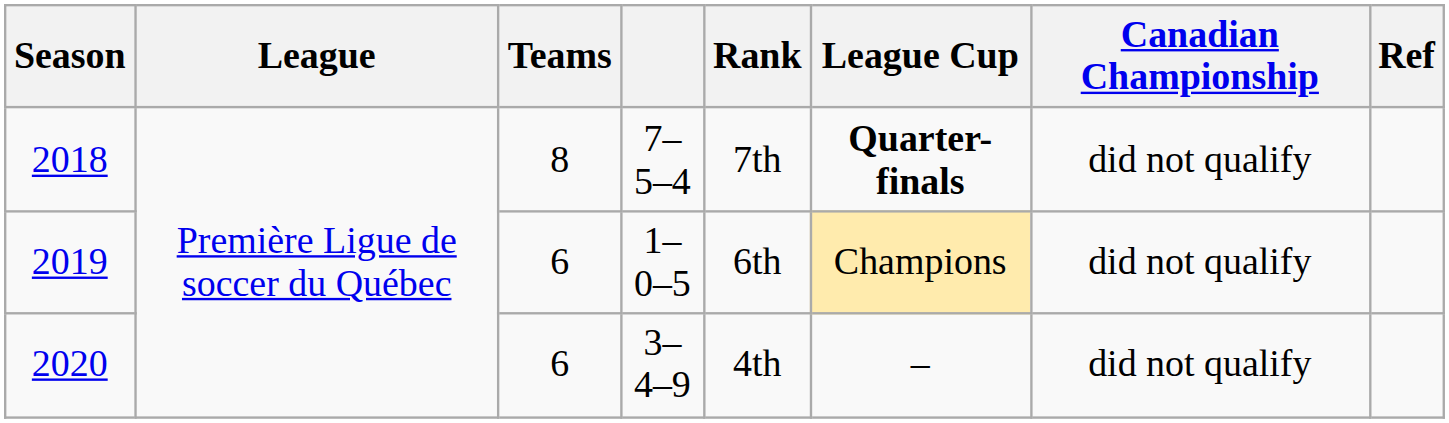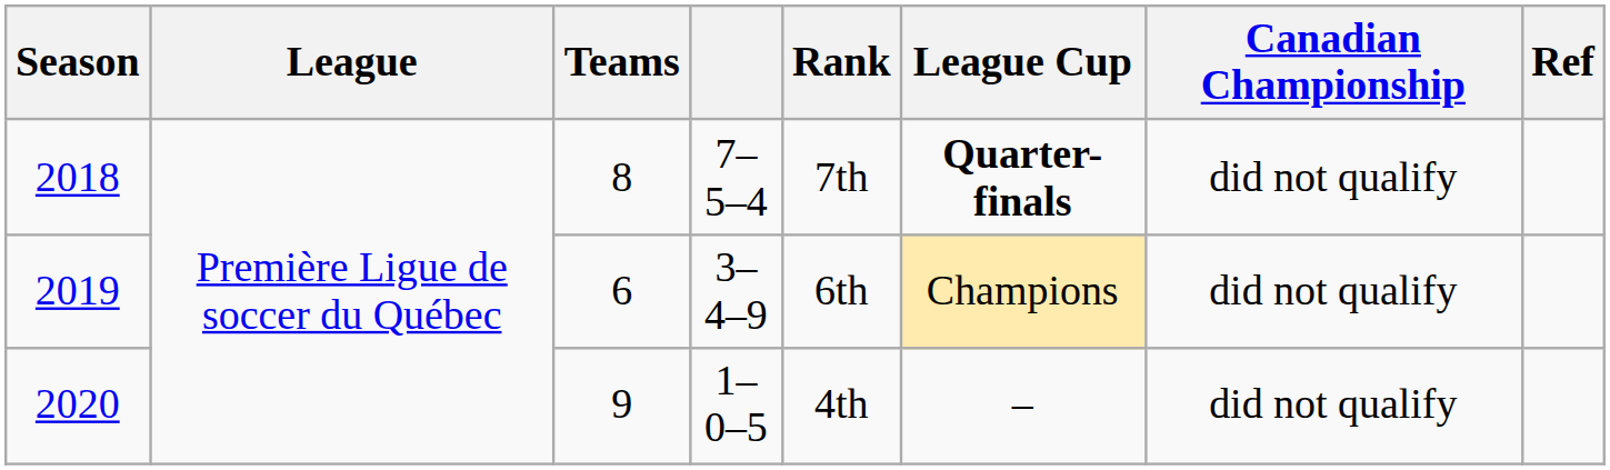2019 | column 4: 1–0–5 -> 3–4–9
2020 | Teams: 6 -> 9
2020 | column 4: 3–4–9 -> 1–0–5
